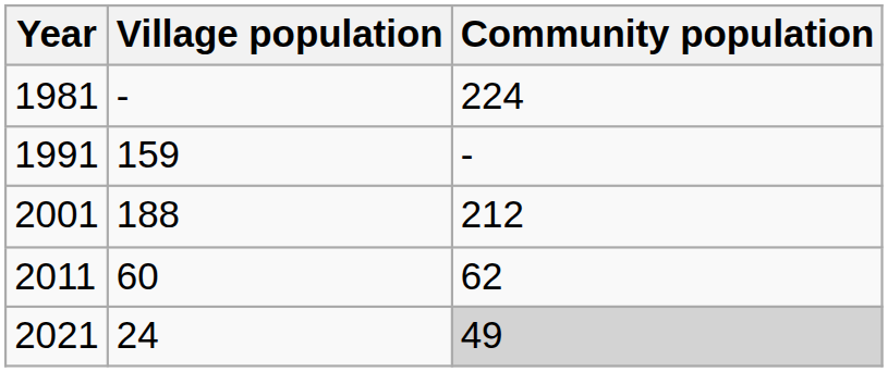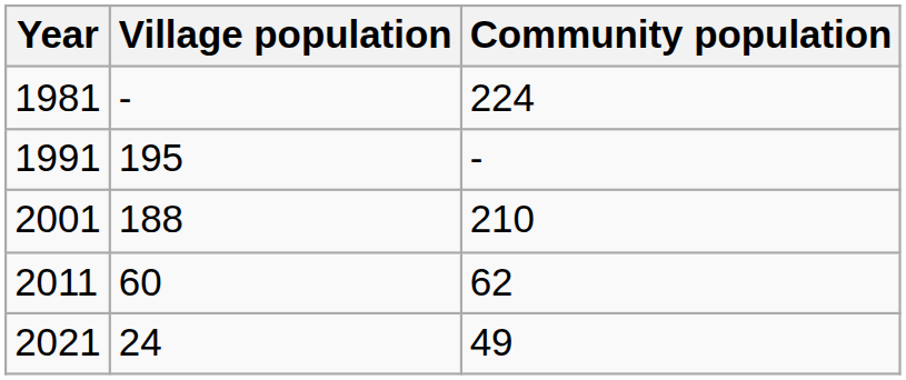1991 | Village population: 159 -> 195
2001 | Community population: 212 -> 210
2021 | Community population: lightgrey background -> no background
